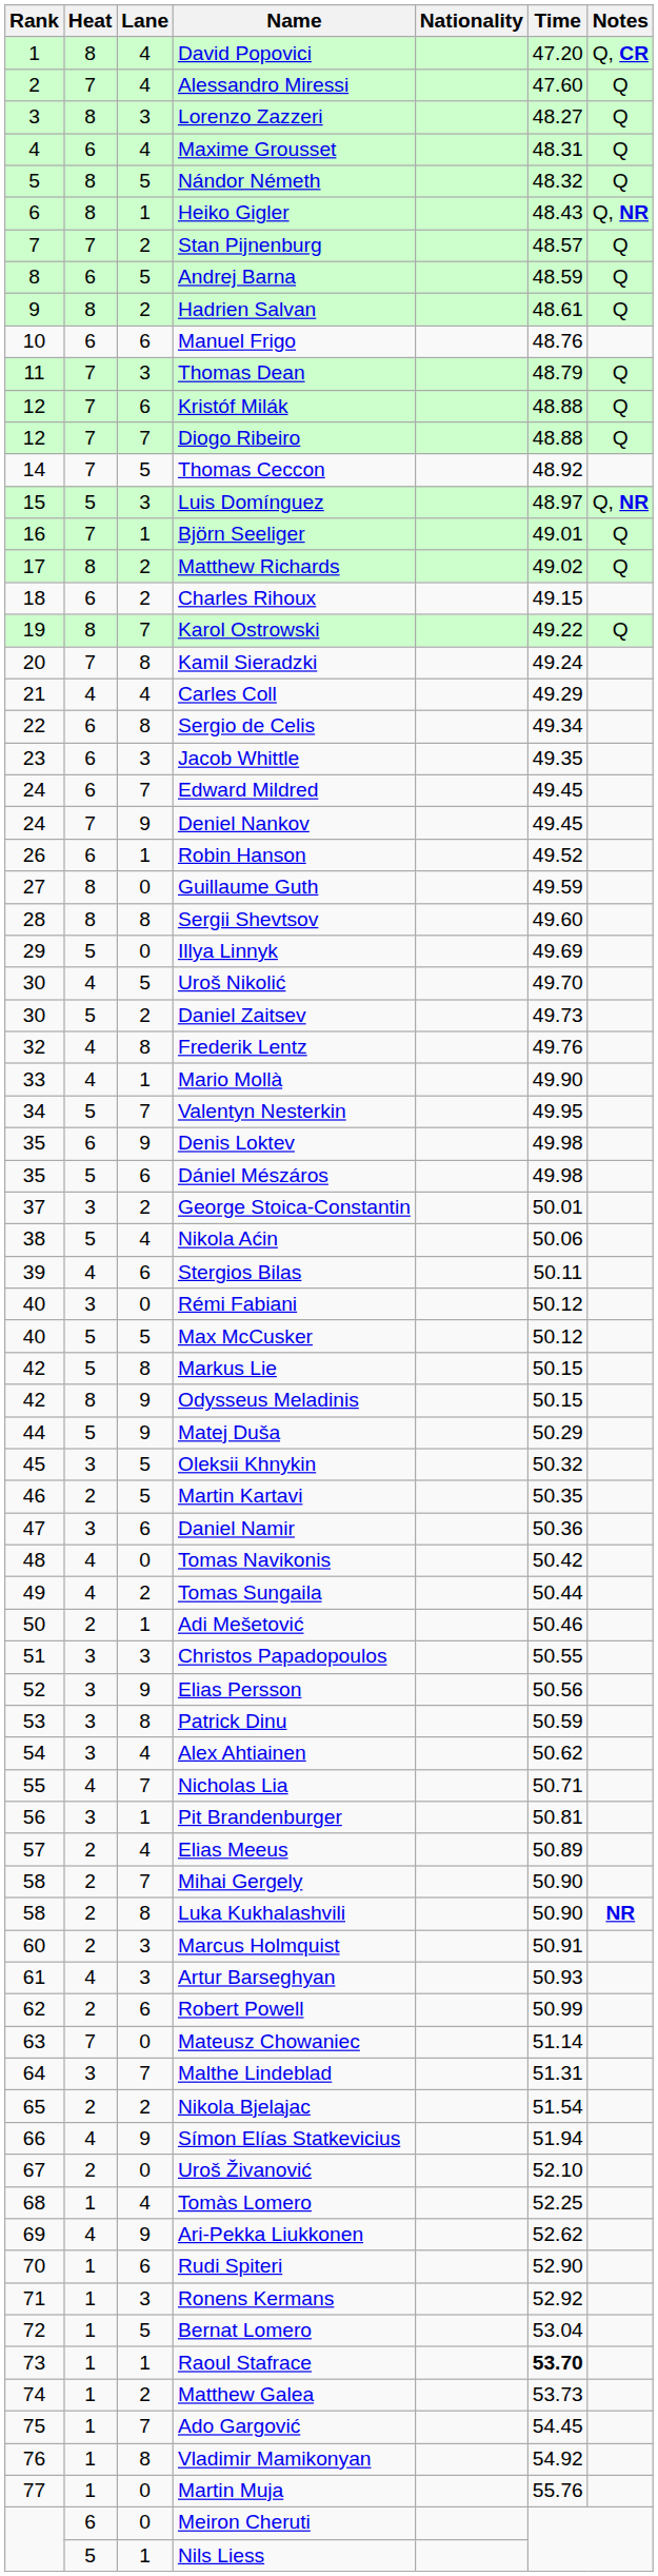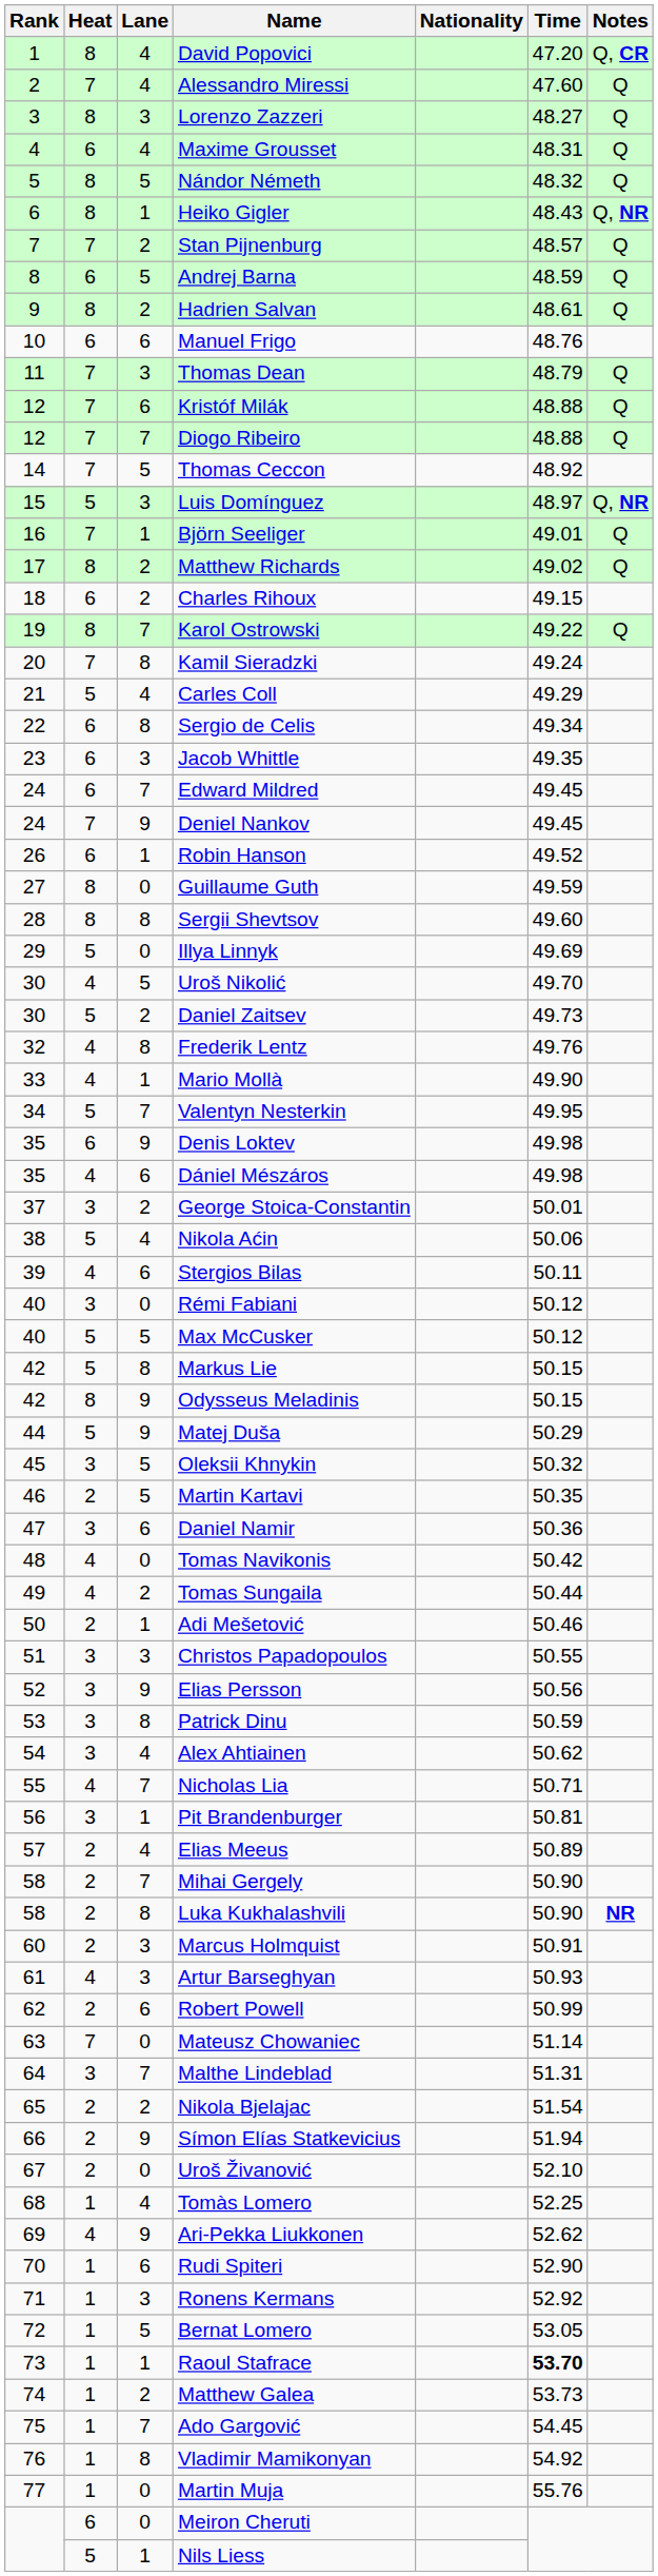Carles Coll | Heat: 4 -> 5
Dániel Mészáros | Heat: 5 -> 4
Símon Elías Statkevicius | Heat: 4 -> 2
Bernat Lomero | Time: 53.04 -> 53.05
